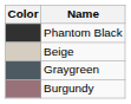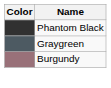- row: Beige
